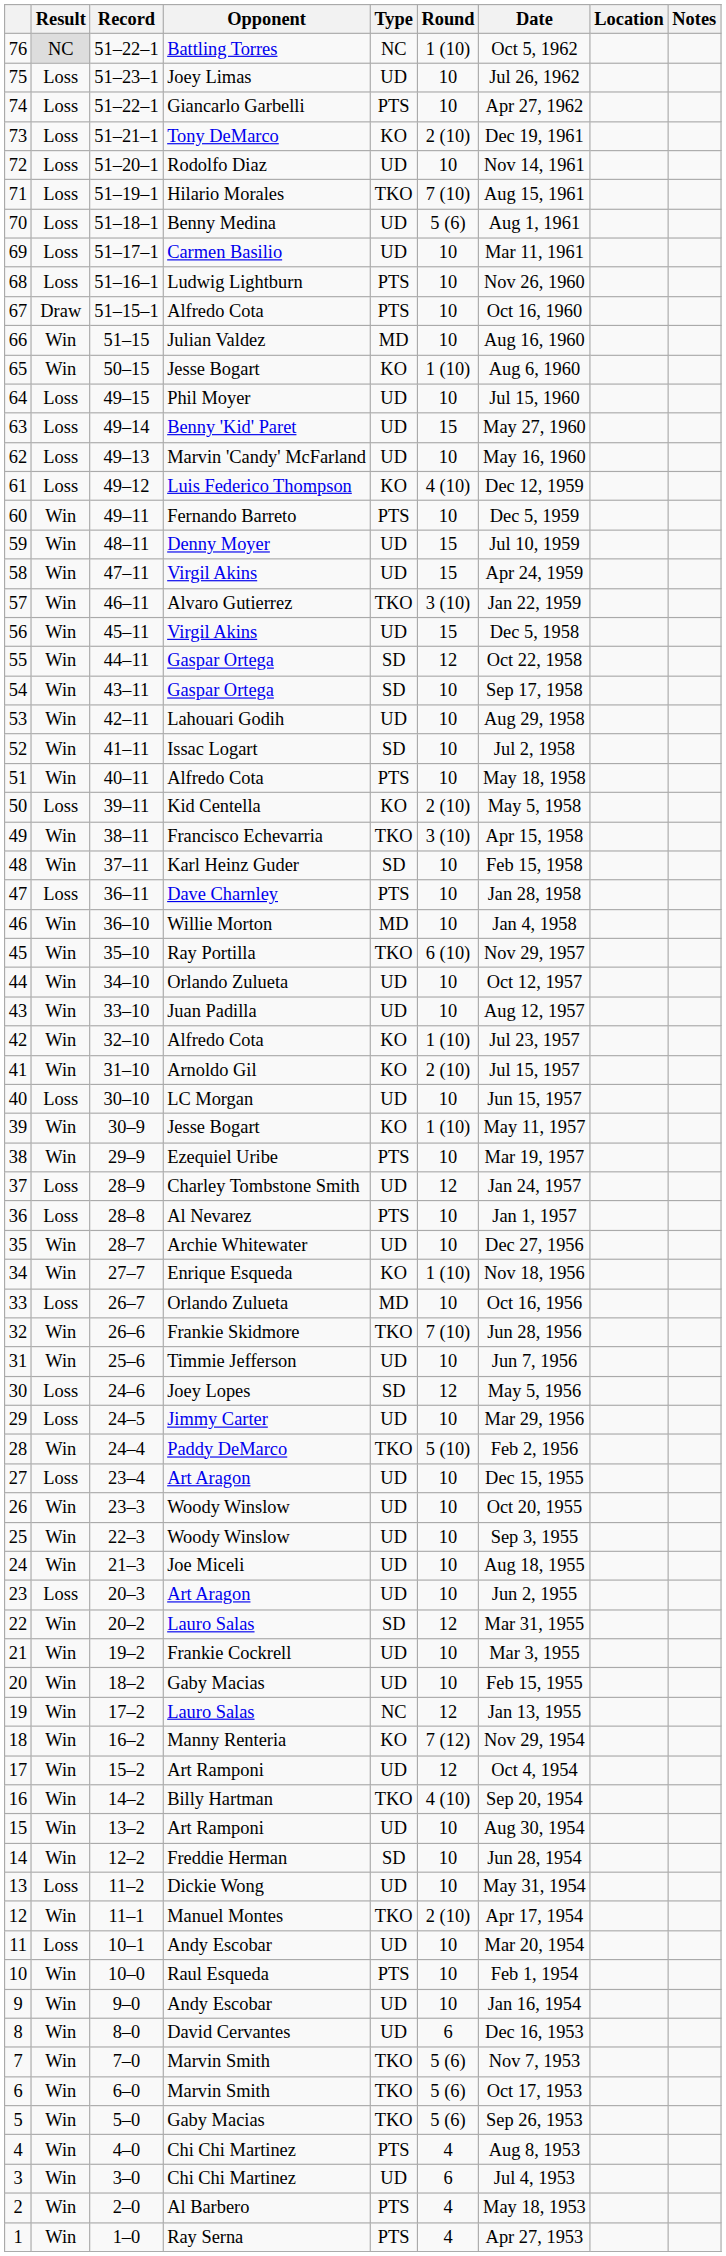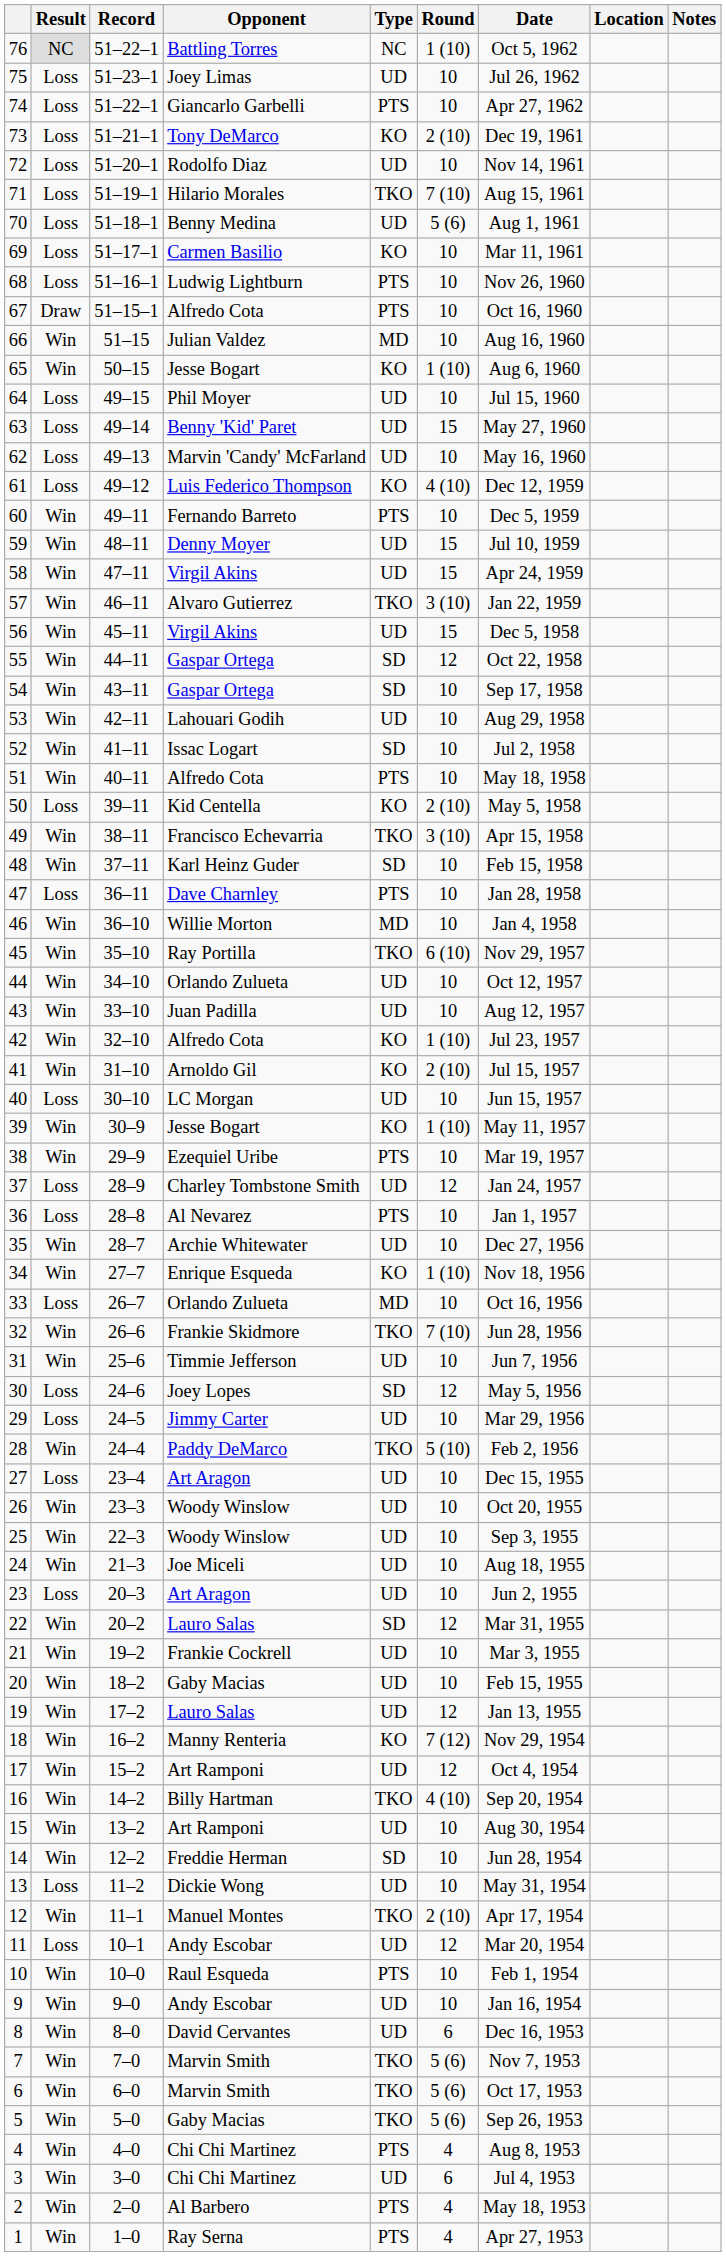69 | Type: UD -> KO
19 | Type: NC -> UD
11 | Round: 10 -> 12
